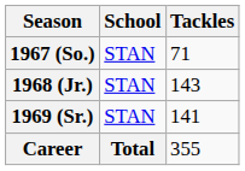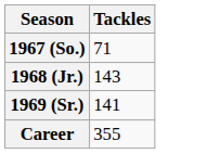- column: School | STAN | STAN | STAN | Total
